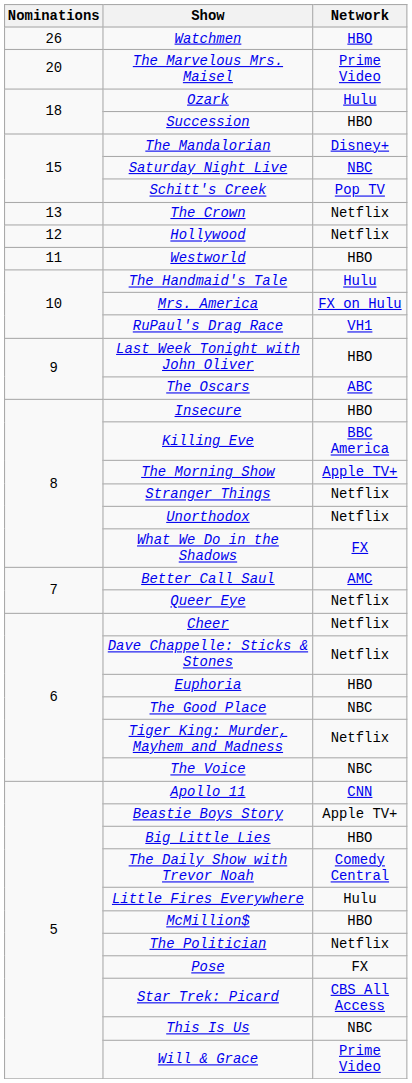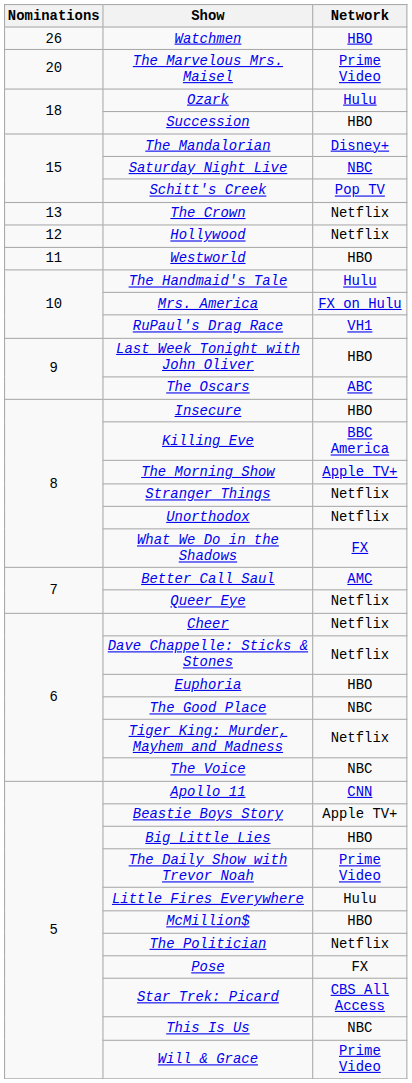The Daily Show with Trevor Noah | Network: Comedy Central -> Prime Video
